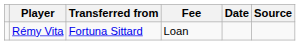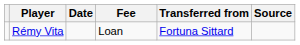columns swapped: Transferred from <-> Date
